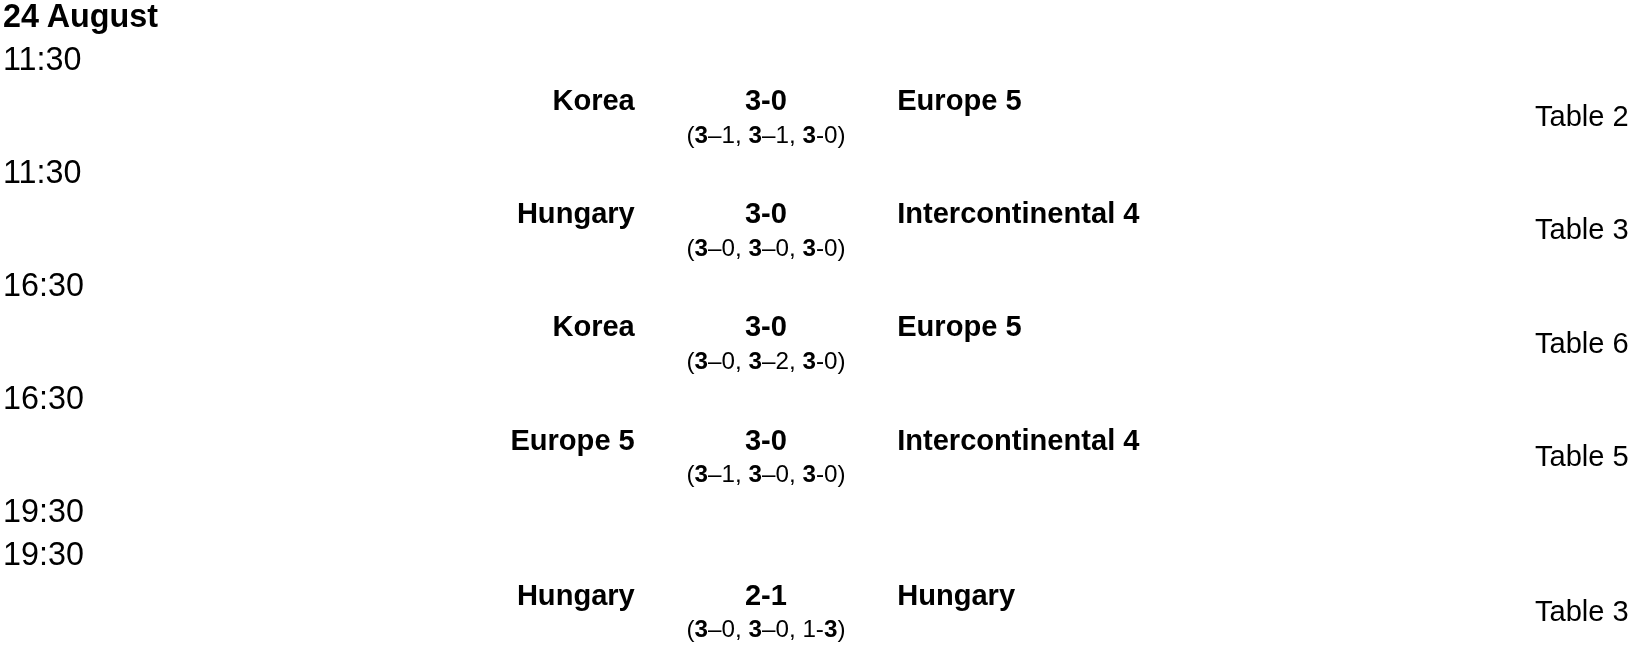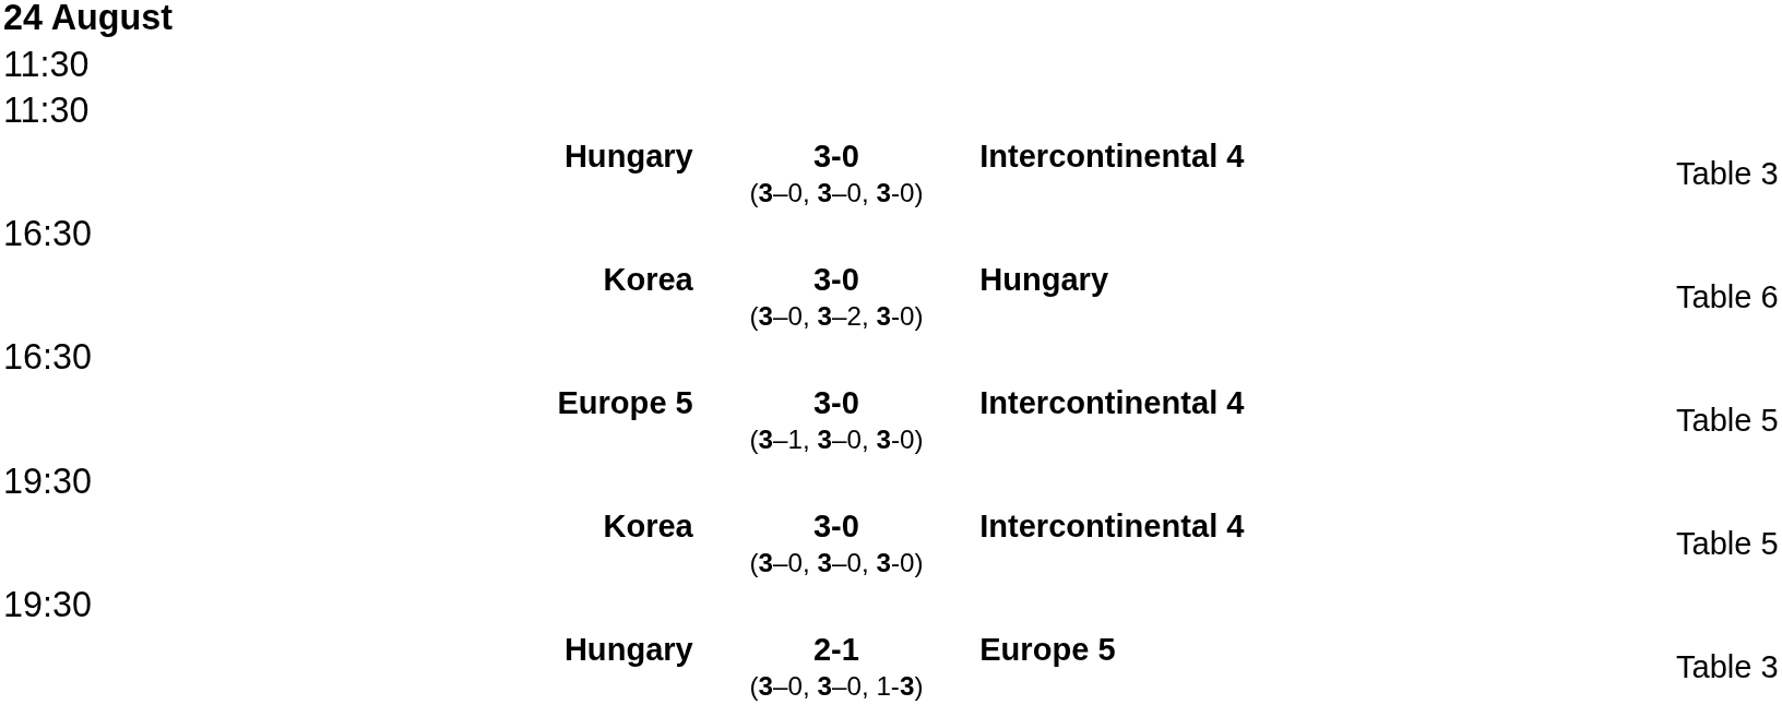- row: Korea | 3-0 (3–1, 3–1, 3-0) | Europe 5 | Table 2
Korea / 3-0 (3–0, 3–2, 3-0) | column 3: Europe 5 -> Hungary
+ row: Korea | 3-0 (3–0, 3–0, 3-0) | Intercontinental 4 | Table 5
Hungary / 2-1 (3–0, 3–0, 1-3) | column 3: Hungary -> Europe 5
